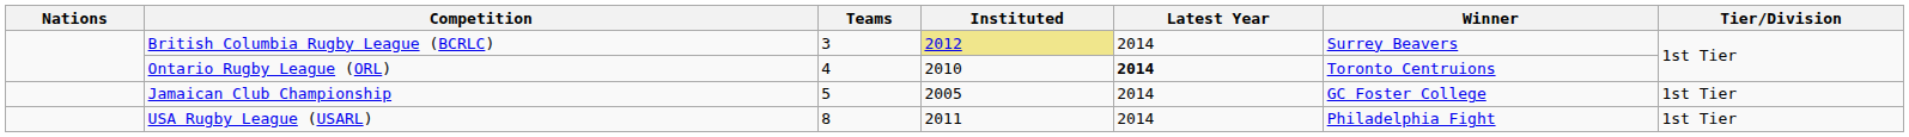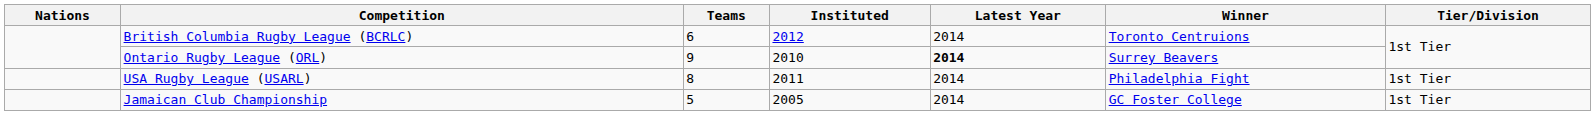British Columbia Rugby League (BCRLC) | Teams: 3 -> 6
British Columbia Rugby League (BCRLC) | Instituted: khaki background -> no background
British Columbia Rugby League (BCRLC) | Winner: Surrey Beavers -> Toronto Centruions
Ontario Rugby League (ORL) | Teams: 4 -> 9
Ontario Rugby League (ORL) | Winner: Toronto Centruions -> Surrey Beavers
rows swapped: Jamaican Club Championship <-> USA Rugby League (USARL)
